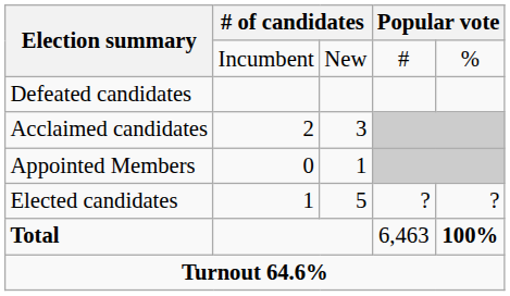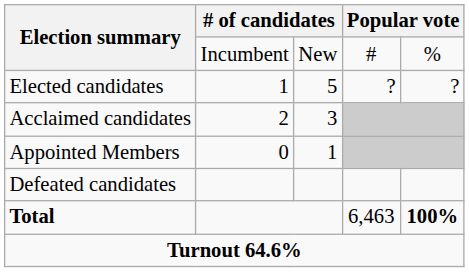rows swapped: Elected candidates <-> Defeated candidates
